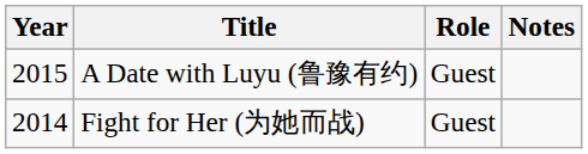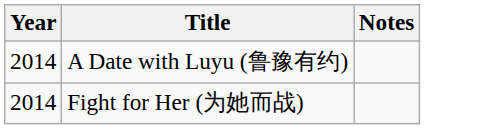- column: Role | Guest | Guest
A Date with Luyu (鲁豫有约) | Year: 2015 -> 2014
